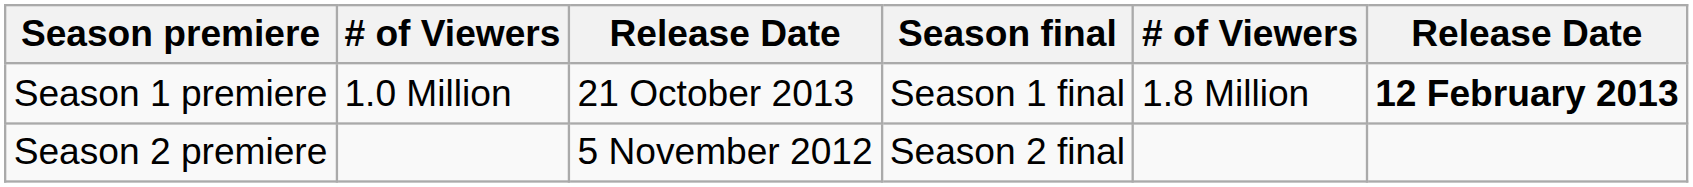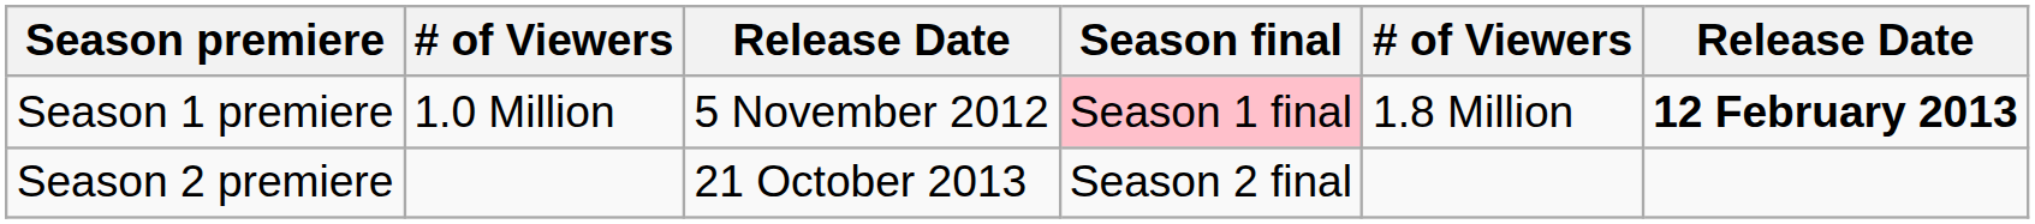Season 1 premiere | column 3: 21 October 2013 -> 5 November 2012
Season 1 premiere | Season final: no background -> pink background
Season 2 premiere | column 3: 5 November 2012 -> 21 October 2013
